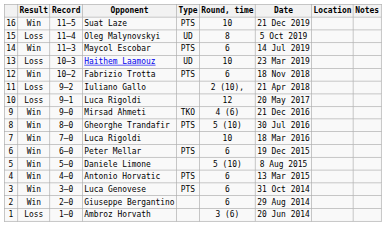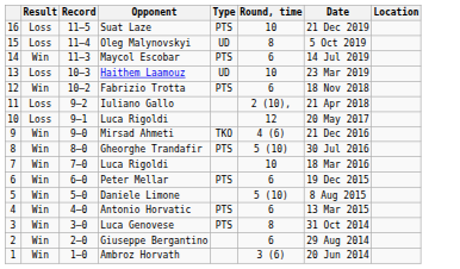- column: Notes
Suat Laze | Result: Win -> Loss
Luca Genovese | Round, time: 6 -> 8
Ambroz Horvath | Result: Loss -> Win
